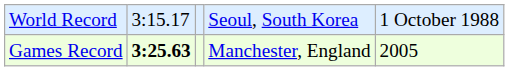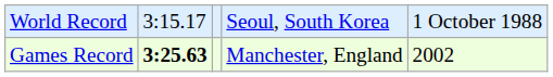Games Record | column 5: 2005 -> 2002
